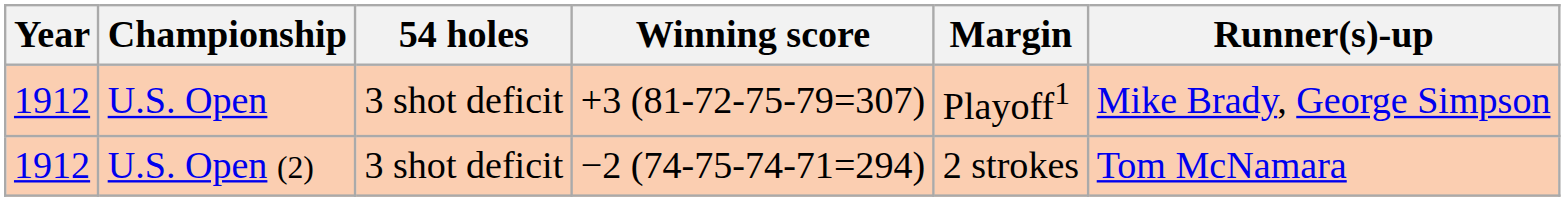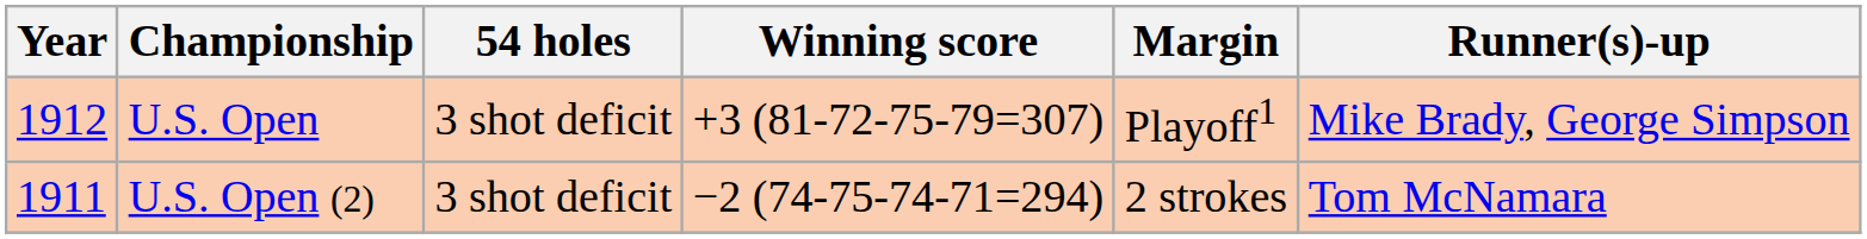U.S. Open (2) | Year: 1912 -> 1911
